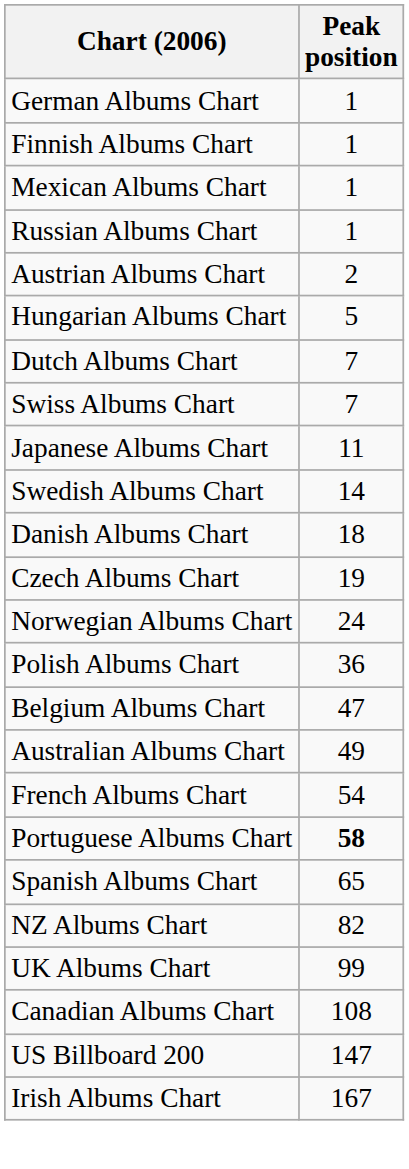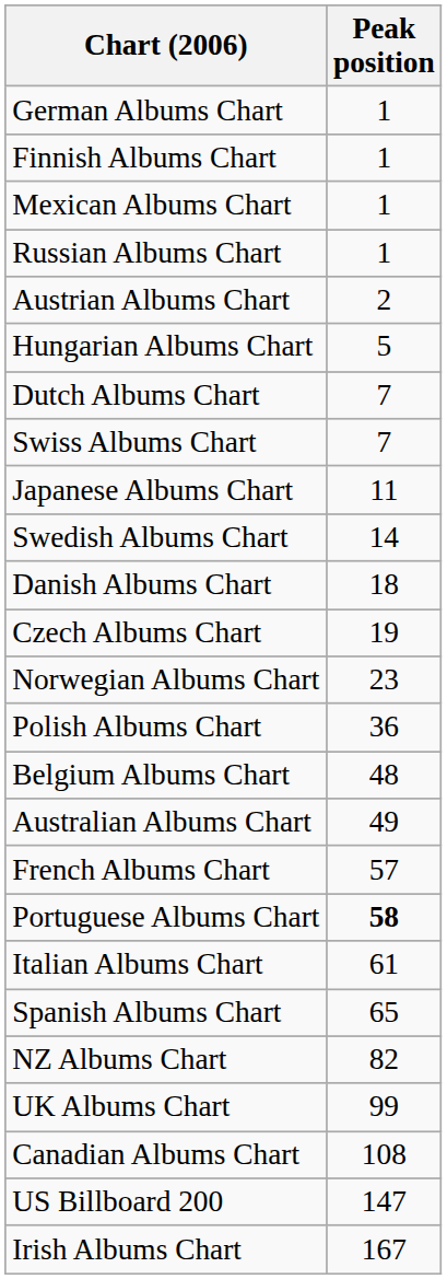Norwegian Albums Chart | Peak position: 24 -> 23
Belgium Albums Chart | Peak position: 47 -> 48
French Albums Chart | Peak position: 54 -> 57
+ row: Italian Albums Chart | 61
